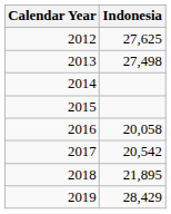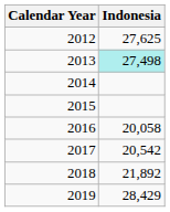2013 | Indonesia: no background -> paleturquoise background
2018 | Indonesia: 21,895 -> 21,892
